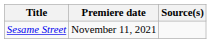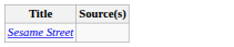- column: Premiere date | November 11, 2021
